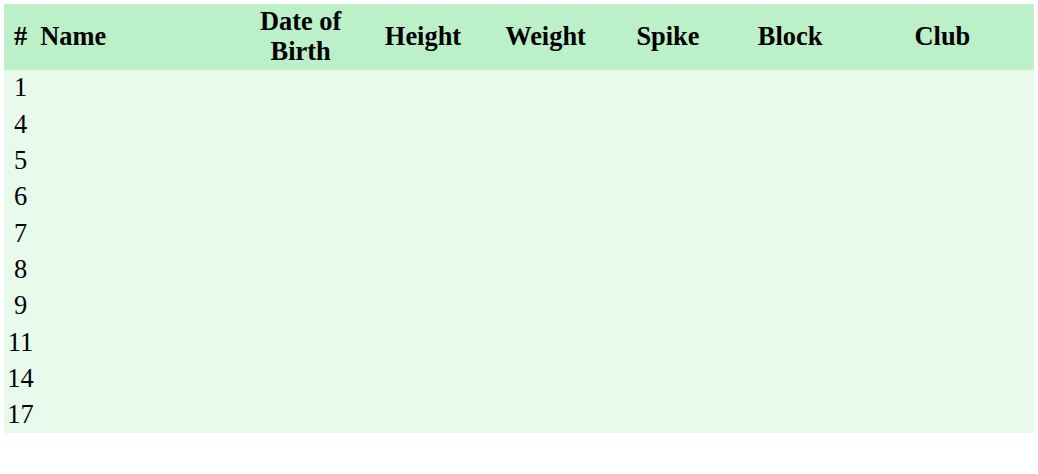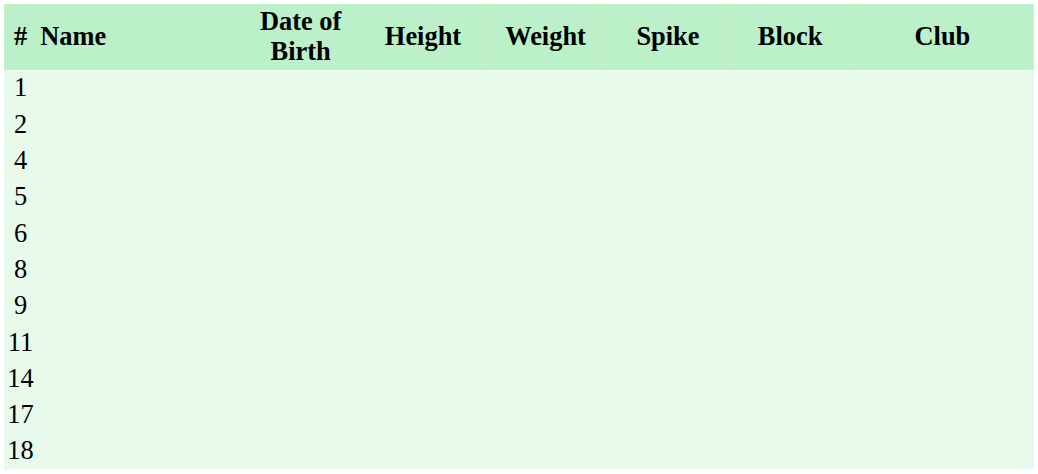+ row: 2
- row: 7
+ row: 18
